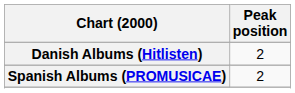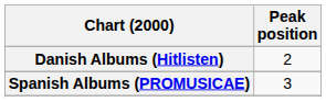Spanish Albums (PROMUSICAE) | Peak position: 2 -> 3
